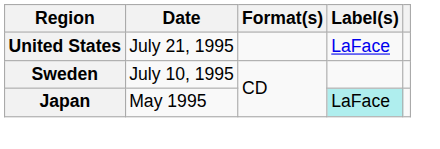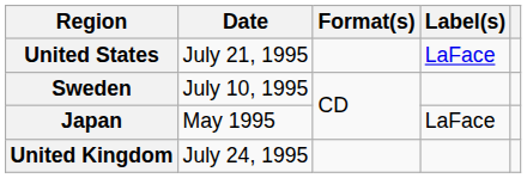Japan | Label(s): paleturquoise background -> no background
+ row: United Kingdom | July 24, 1995
